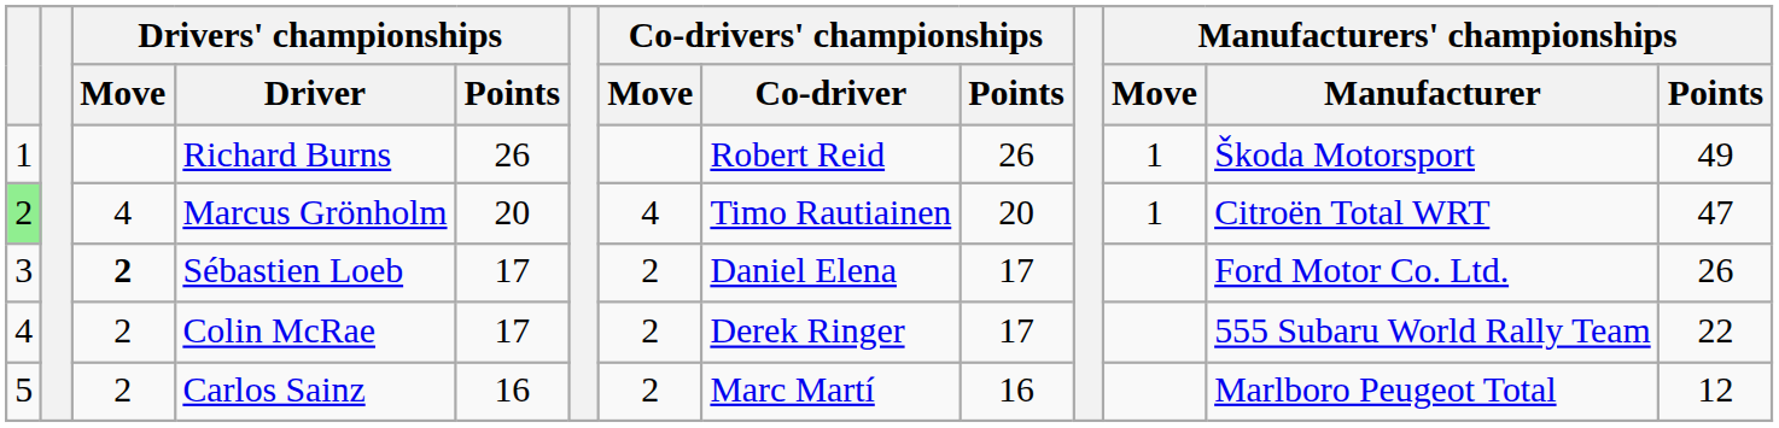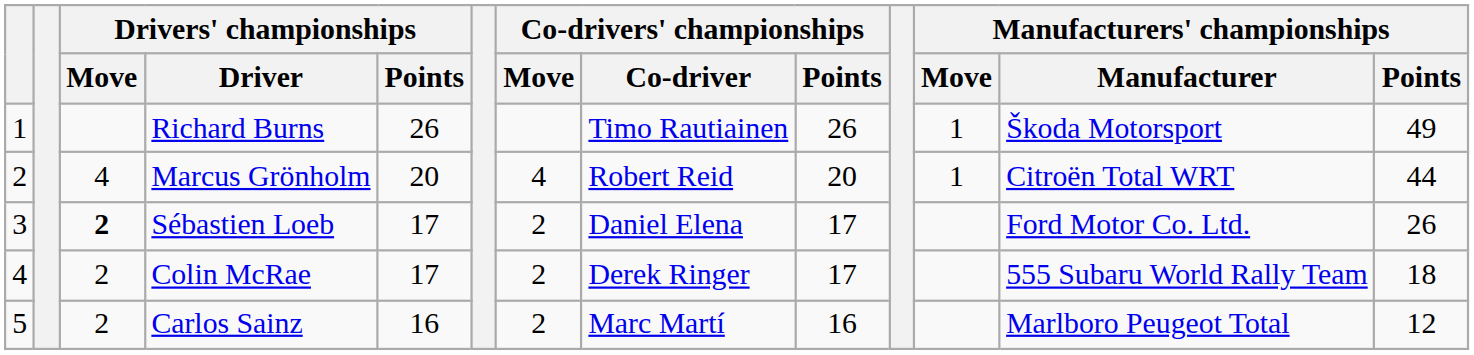Richard Burns | Co-drivers' championships / Co-driver: Robert Reid -> Timo Rautiainen
Marcus Grönholm | column 1: lightgreen background -> no background
Marcus Grönholm | Co-drivers' championships / Co-driver: Timo Rautiainen -> Robert Reid
Marcus Grönholm | Manufacturers' championships / Points: 47 -> 44
Colin McRae | Manufacturers' championships / Points: 22 -> 18
